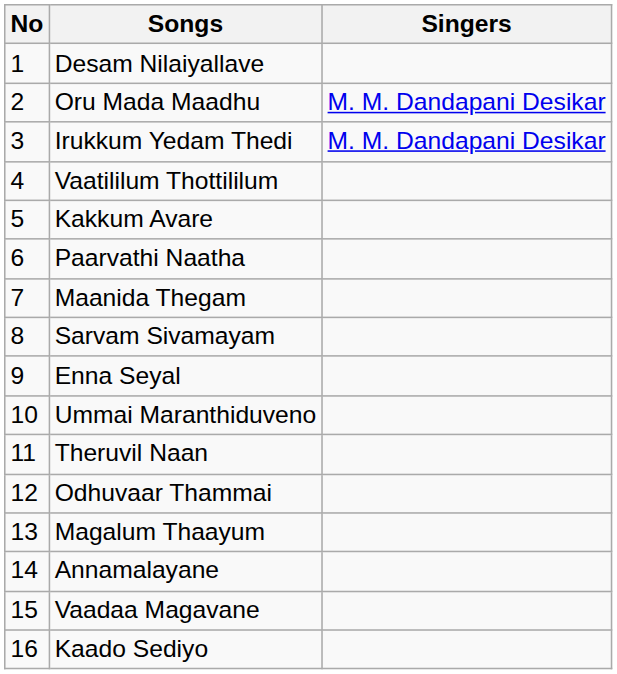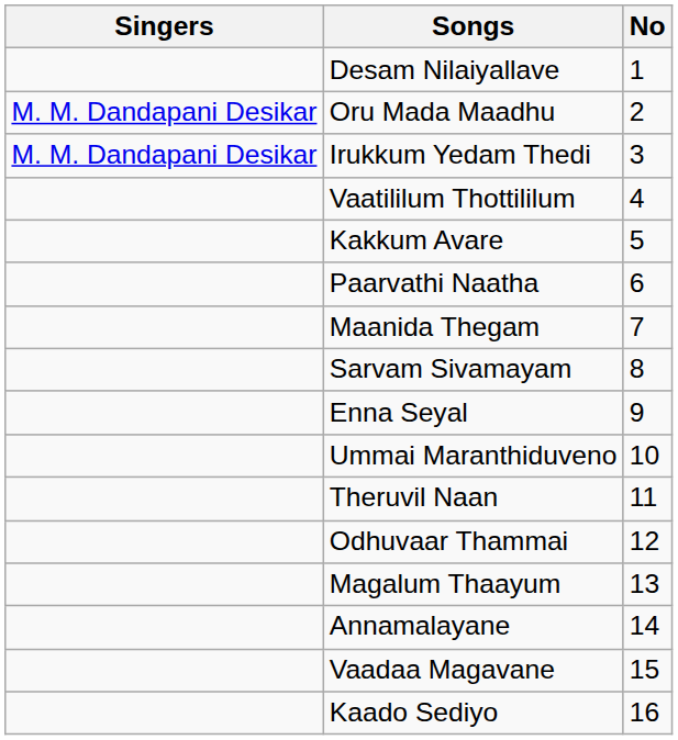columns swapped: No <-> Singers
